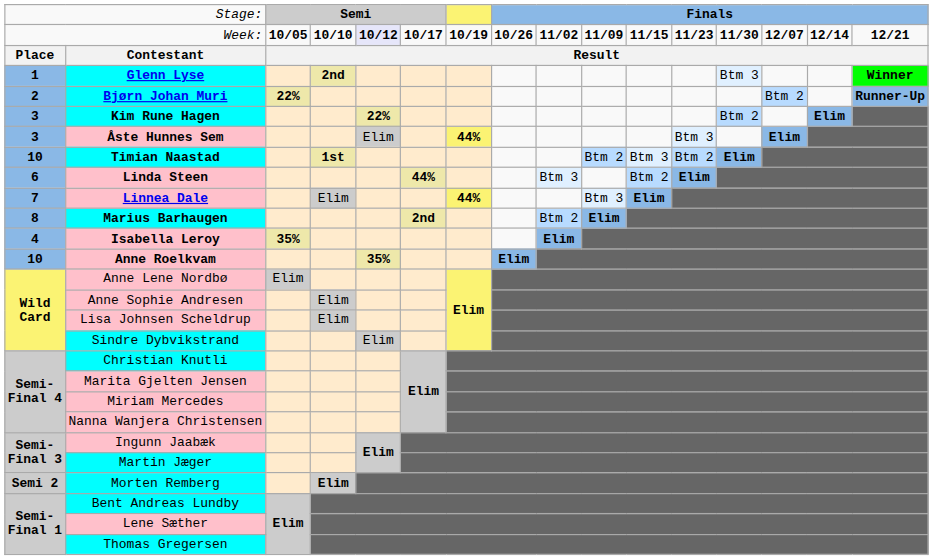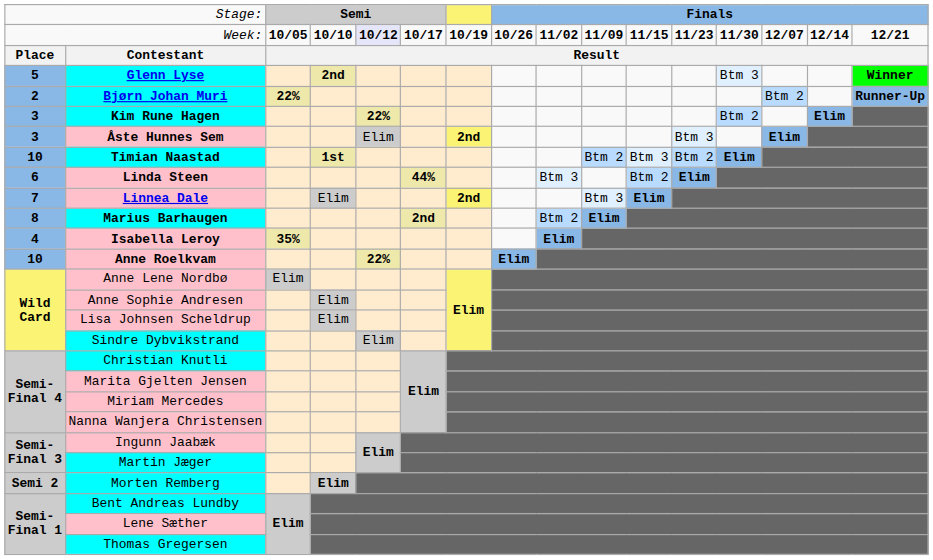Glenn Lyse | column 1: 1 -> 5
Åste Hunnes Sem | column 7: 44% -> 2nd
Linnea Dale | column 7: 44% -> 2nd
Anne Roelkvam | column 5: 35% -> 22%
